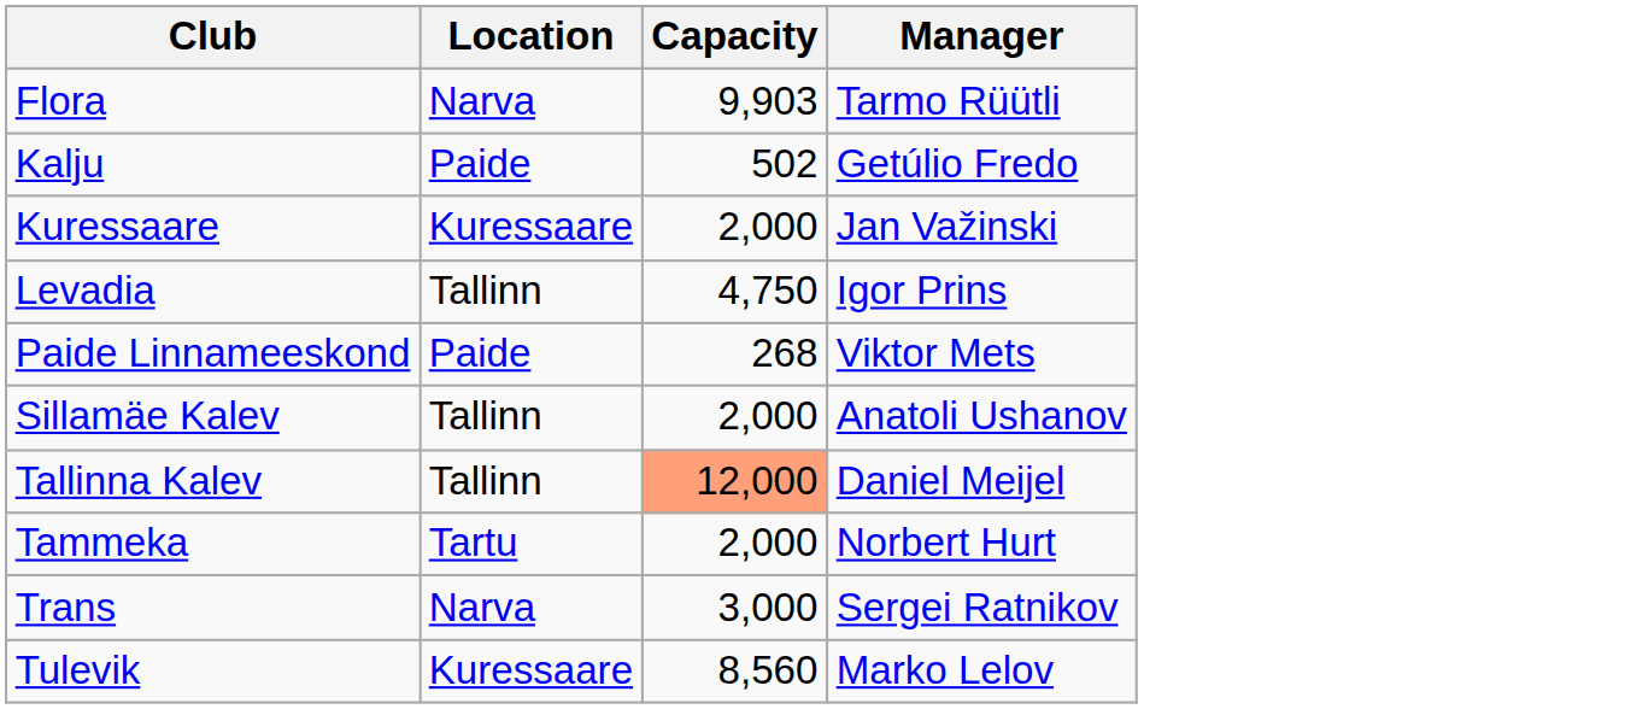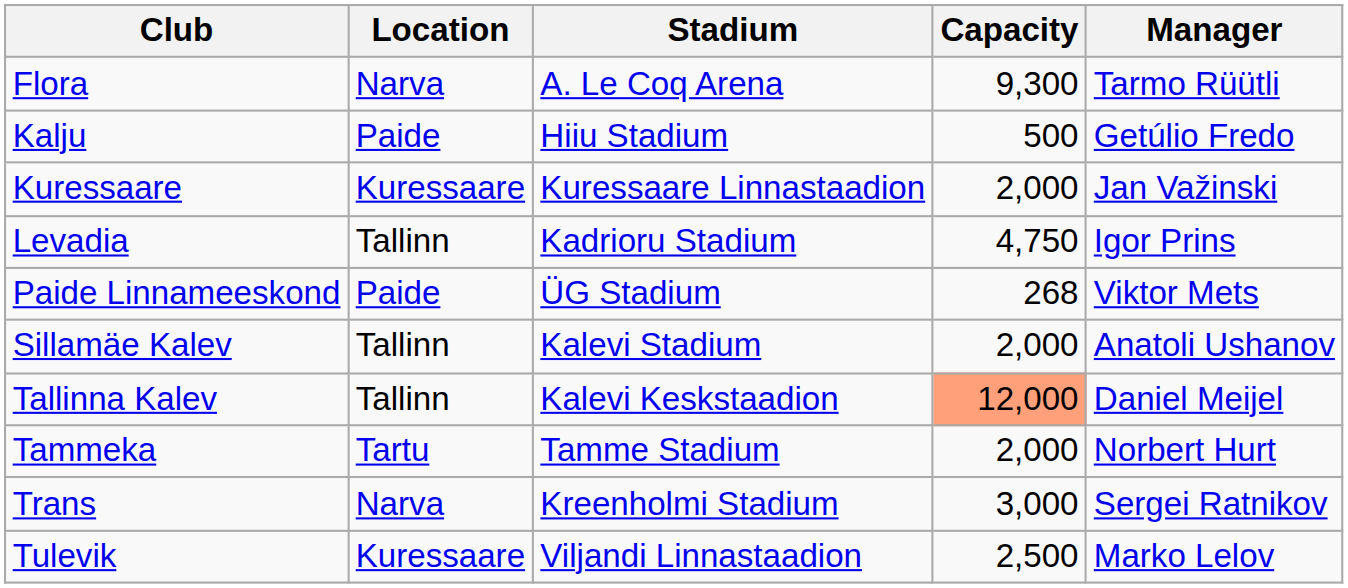+ column: Stadium | A. Le Coq Arena | Hiiu Stadium | Kuressaare Linnastaadion | Kadrioru Stadium | ÜG Stadium | Kalevi Stadium | Kalevi Keskstaadion | Tamme Stadium | Kreenholmi Stadium | Viljandi Linnastaadion
Flora | Capacity: 9,903 -> 9,300
Kalju | Capacity: 502 -> 500
Tulevik | Capacity: 8,560 -> 2,500
